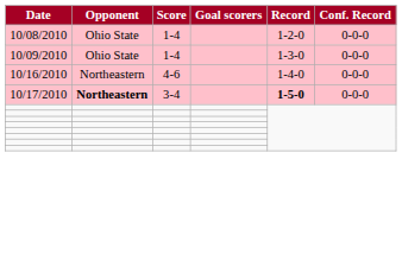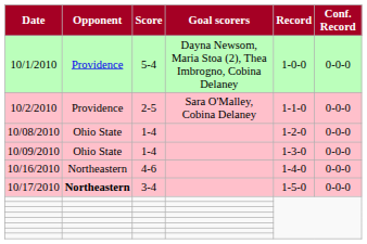+ row: 10/1/2010 | Providence | 5-4 | Dayna Newsom, Maria Stoa (2), Thea Imbrogno, Cobina Delaney | 1-0-0 | 0-0-0
+ row: 10/2/2010 | Providence | 2-5 | Sara O'Malley, Cobina Delaney | 1-1-0 | 0-0-0
10/17/2010 | Record: bold -> normal
